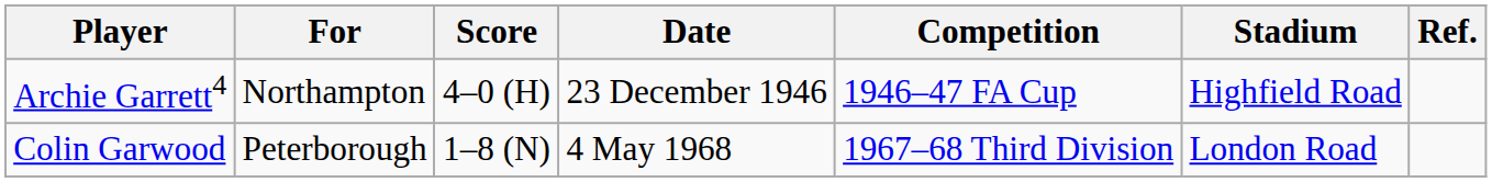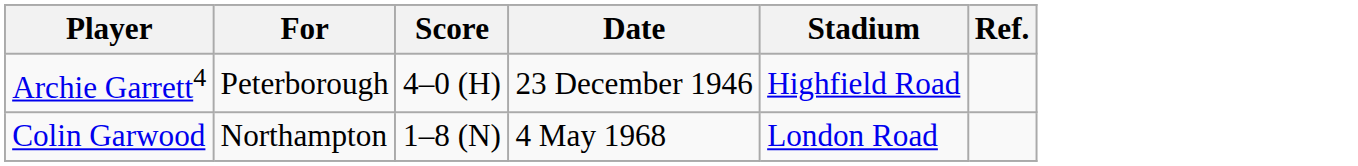- column: Competition | 1946–47 FA Cup | 1967–68 Third Division
Archie Garrett4 | For: Northampton -> Peterborough
Colin Garwood | For: Peterborough -> Northampton
